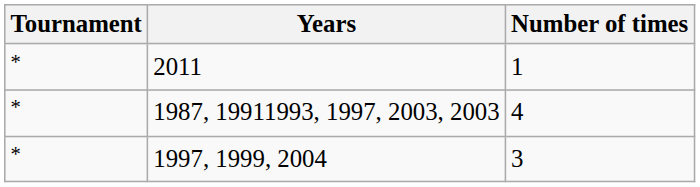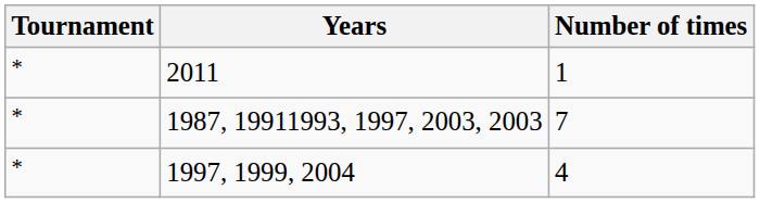1987, 19911993, 1997, 2003, 2003 | Number of times: 4 -> 7
1997, 1999, 2004 | Number of times: 3 -> 4
